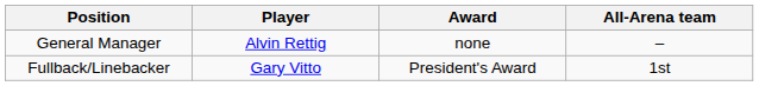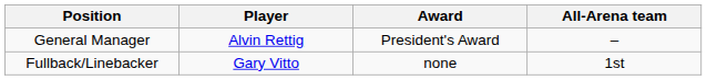General Manager | Award: none -> President's Award
Fullback/Linebacker | Award: President's Award -> none
